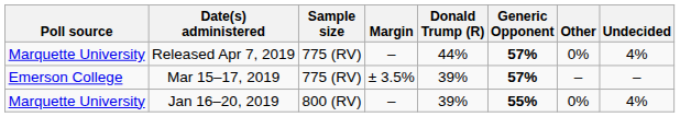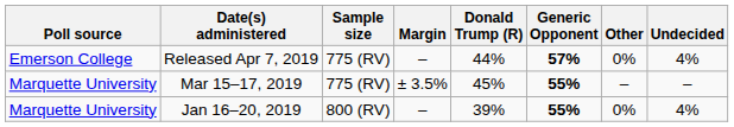Released Apr 7, 2019 | Poll source: Marquette University -> Emerson College
Mar 15–17, 2019 | Poll source: Emerson College -> Marquette University
Mar 15–17, 2019 | Donald Trump (R): 39% -> 45%
Mar 15–17, 2019 | Generic Opponent: 57% -> 55%
